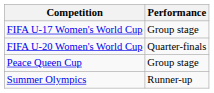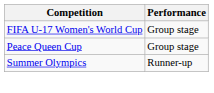- row: FIFA U-20 Women's World Cup | Quarter-finals
